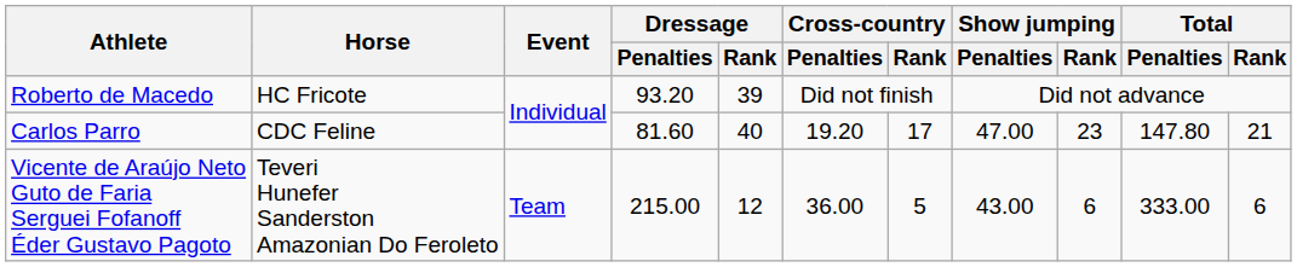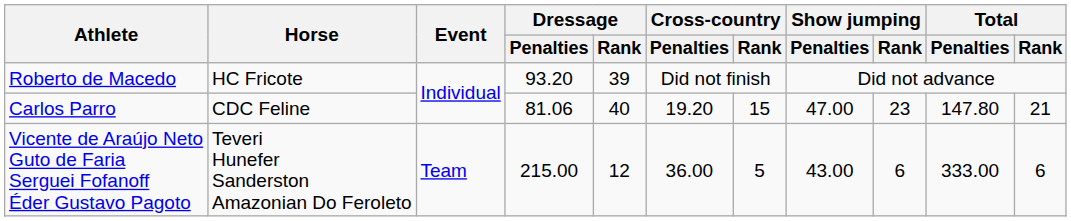Carlos Parro | Dressage / Penalties: 81.60 -> 81.06
Carlos Parro | Cross-country / Rank: 17 -> 15
